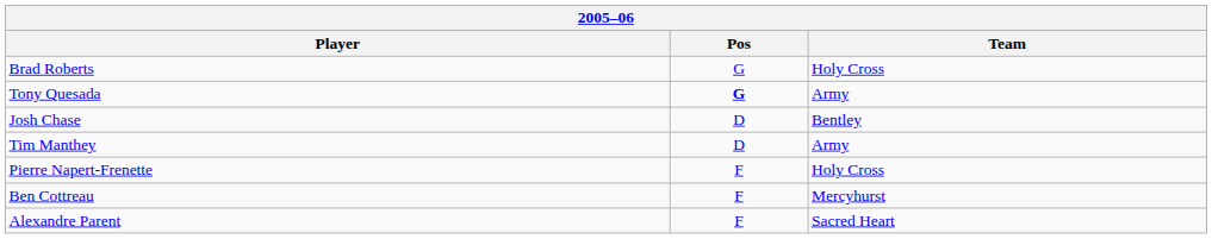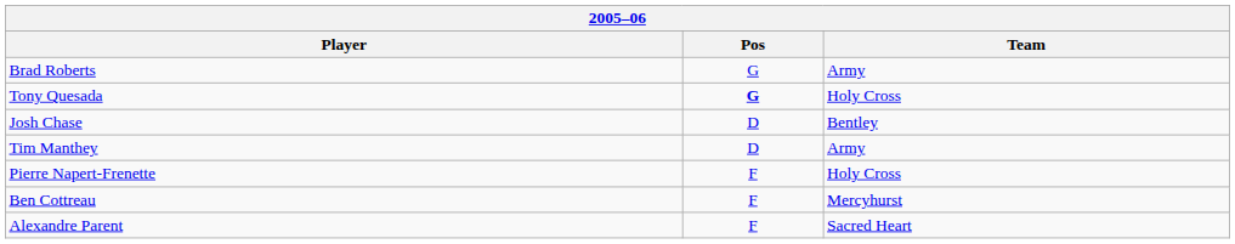Brad Roberts | Team: Holy Cross -> Army
Tony Quesada | Team: Army -> Holy Cross
